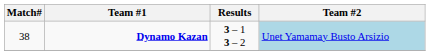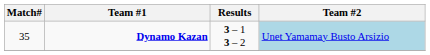Dynamo Kazan | Match#: 38 -> 35
